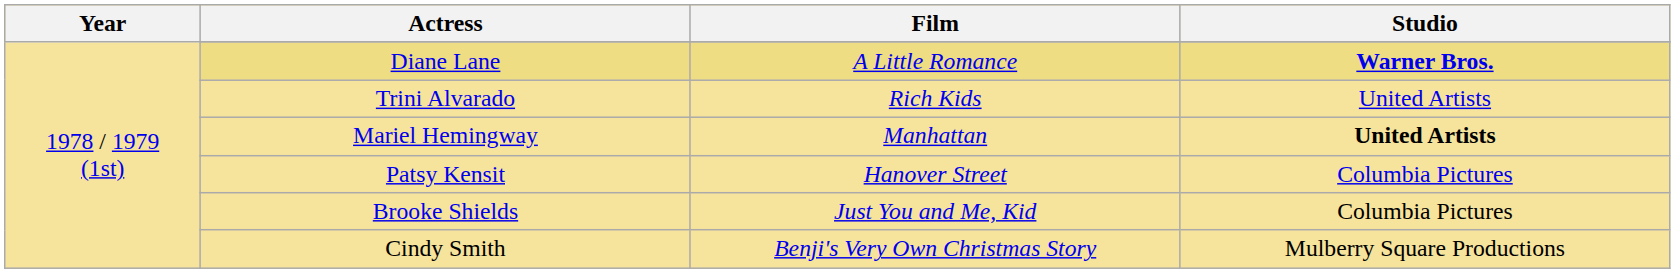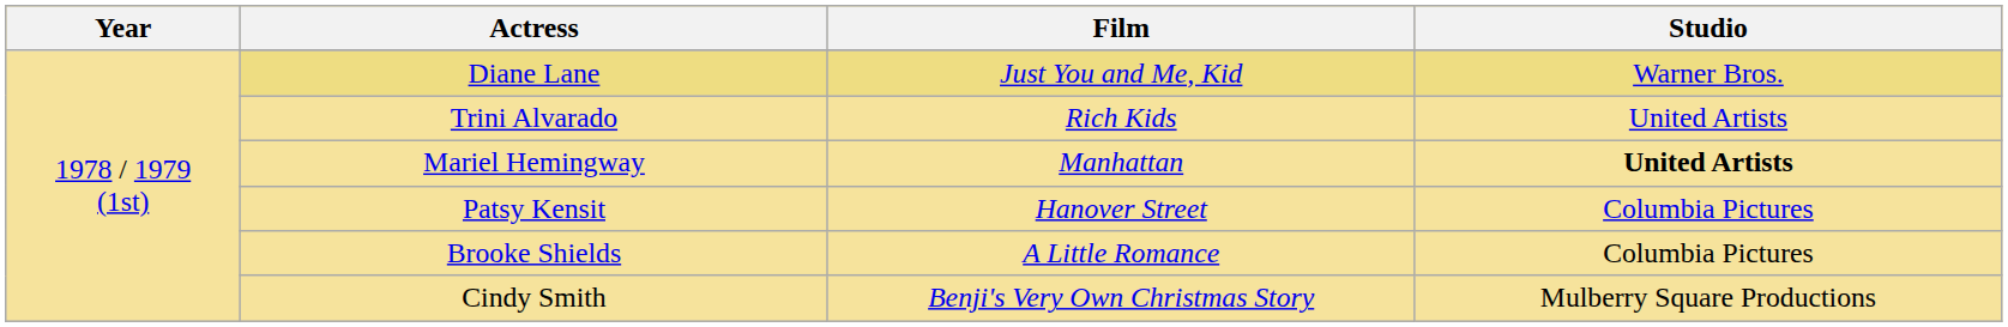Diane Lane | Film: A Little Romance -> Just You and Me, Kid
Diane Lane | Studio: bold -> normal
Brooke Shields | Film: Just You and Me, Kid -> A Little Romance
